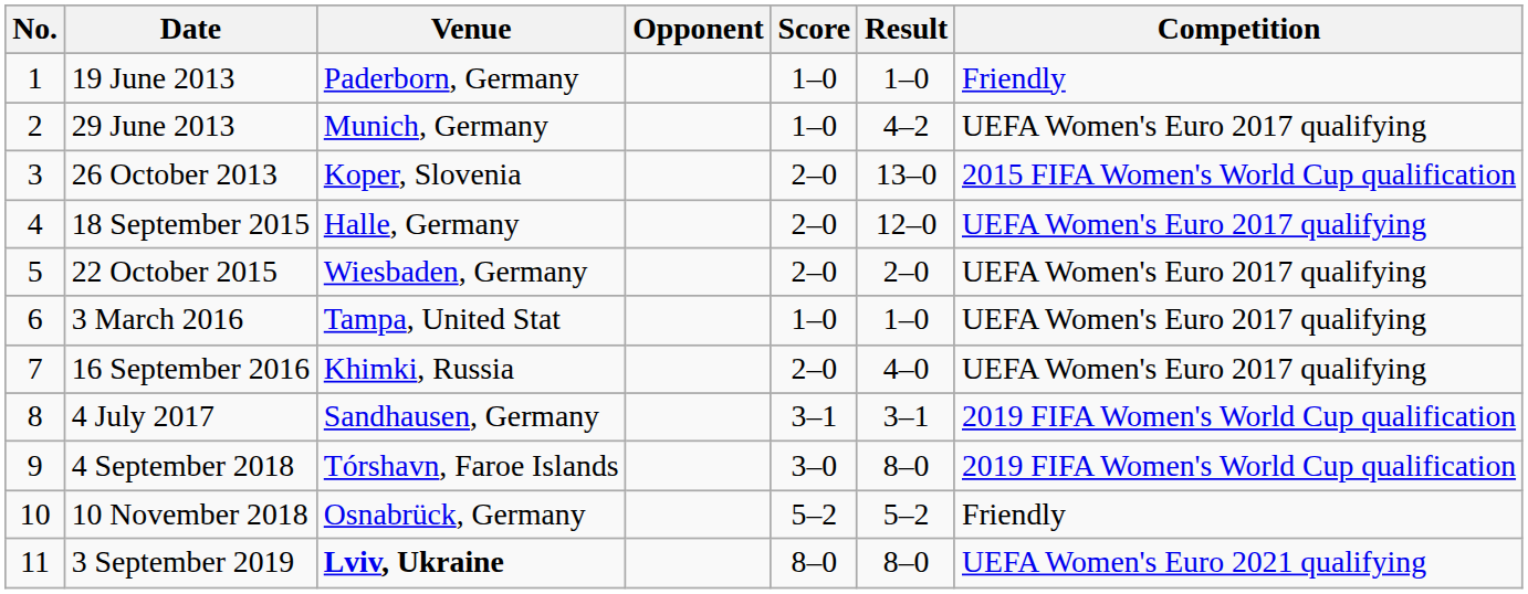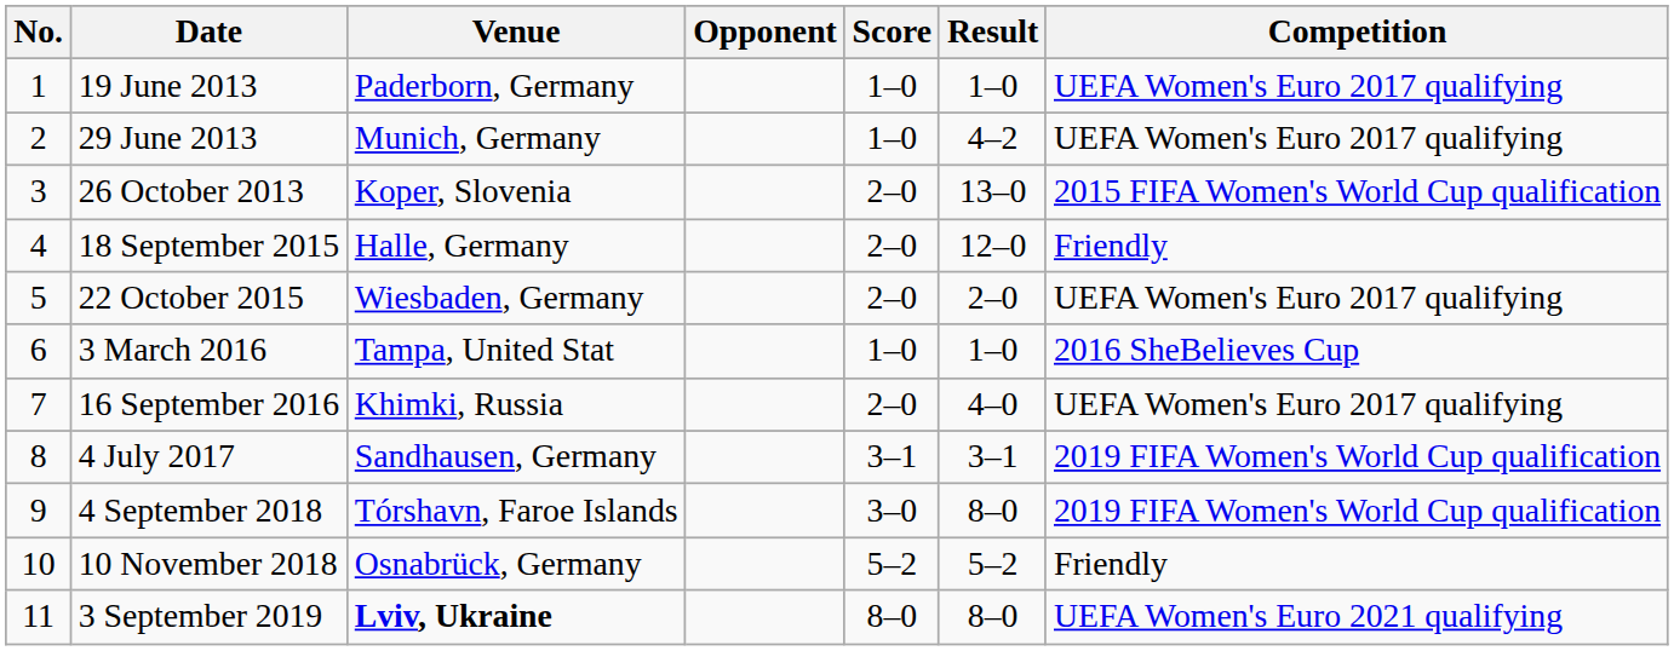19 June 2013 | Competition: Friendly -> UEFA Women's Euro 2017 qualifying
18 September 2015 | Competition: UEFA Women's Euro 2017 qualifying -> Friendly
3 March 2016 | Competition: UEFA Women's Euro 2017 qualifying -> 2016 SheBelieves Cup
